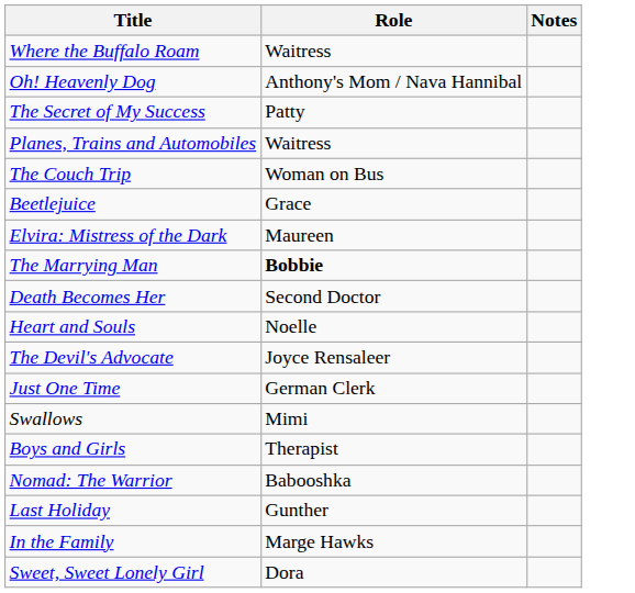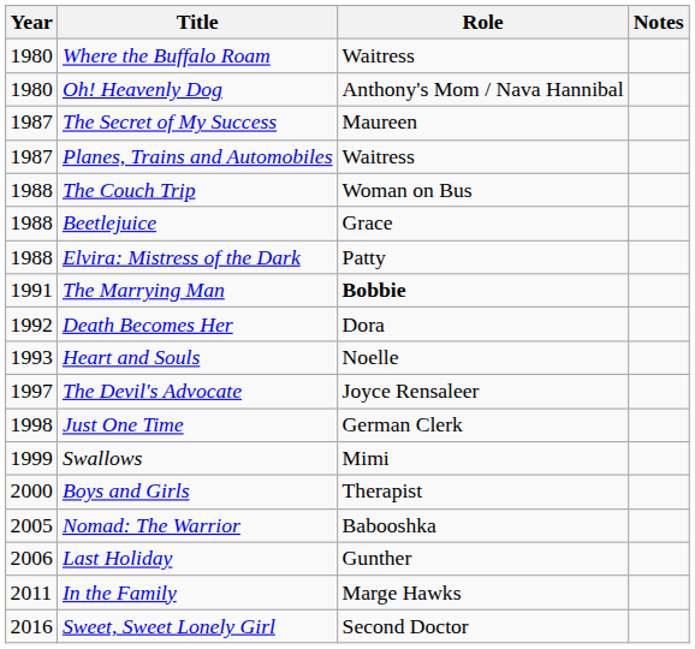+ column: Year | 1980 | 1980 | 1987 | 1987 | 1988 | 1988 | 1988 | 1991 | 1992 | 1993 | 1997 | 1998 | 1999 | 2000 | 2005 | 2006 | 2011 | 2016
The Secret of My Success | Role: Patty -> Maureen
Elvira: Mistress of the Dark | Role: Maureen -> Patty
Death Becomes Her | Role: Second Doctor -> Dora
Sweet, Sweet Lonely Girl | Role: Dora -> Second Doctor
